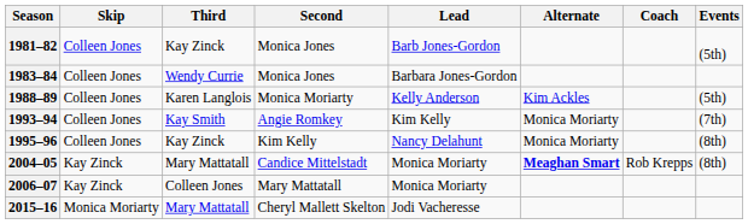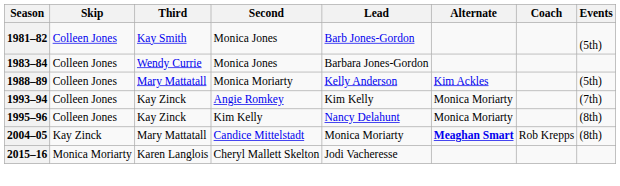1981–82 | Third: Kay Zinck -> Kay Smith
1988–89 | Third: Karen Langlois -> Mary Mattatall
1993–94 | Third: Kay Smith -> Kay Zinck
- row: 2006–07 | Kay Zinck | Colleen Jones | Mary Mattatall | Monica Moriarty
2015–16 | Third: Mary Mattatall -> Karen Langlois
